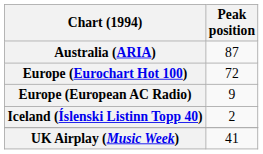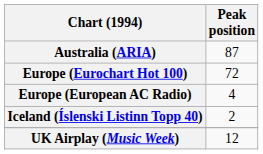Europe (European AC Radio) | Peak position: 9 -> 4
UK Airplay (Music Week) | Peak position: 41 -> 12
